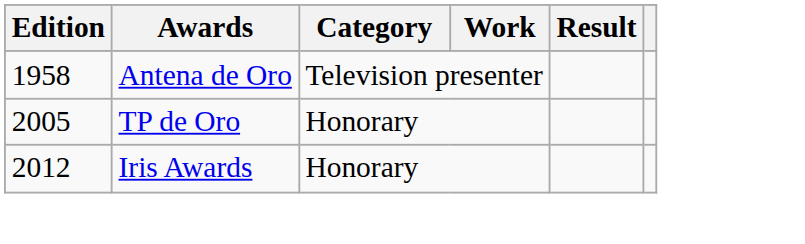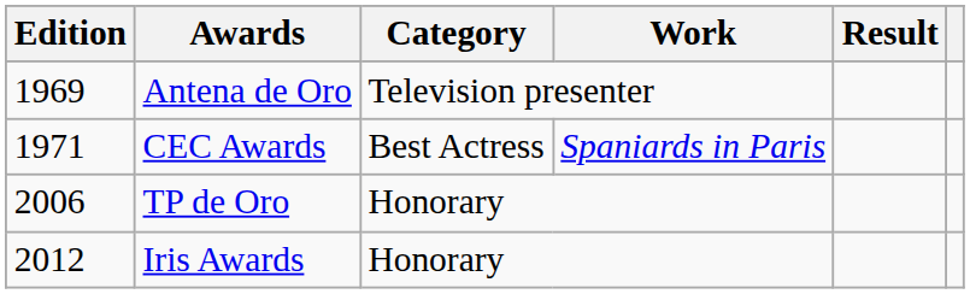Antena de Oro | Edition: 1958 -> 1969
+ row: 1971 | CEC Awards | Best Actress | Spaniards in Paris
TP de Oro | Edition: 2005 -> 2006
